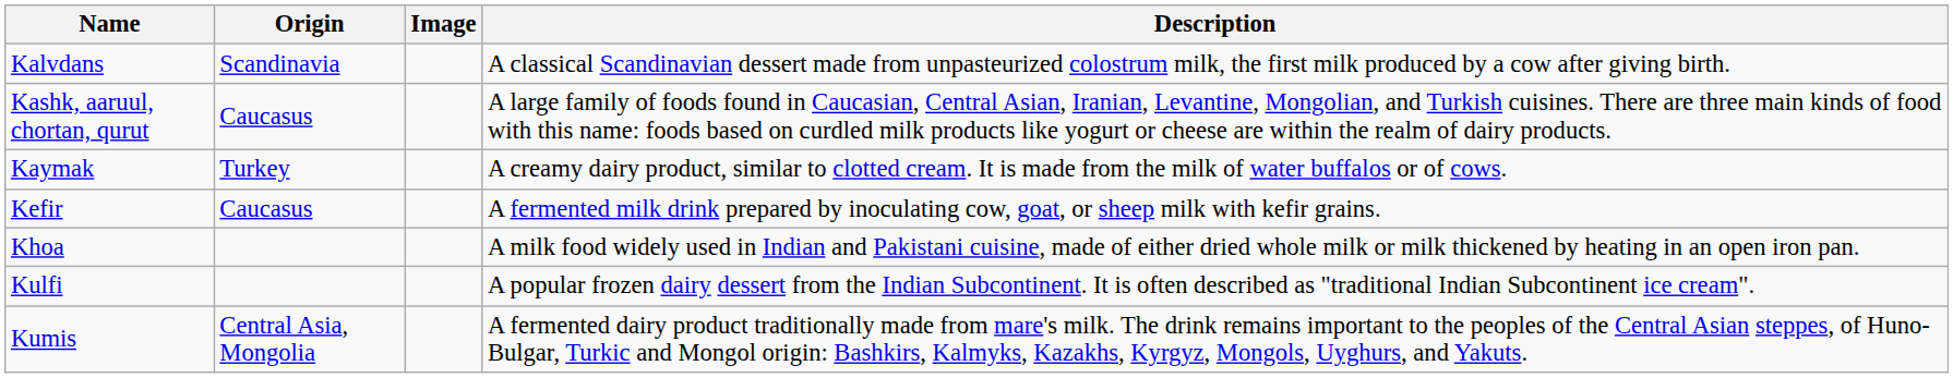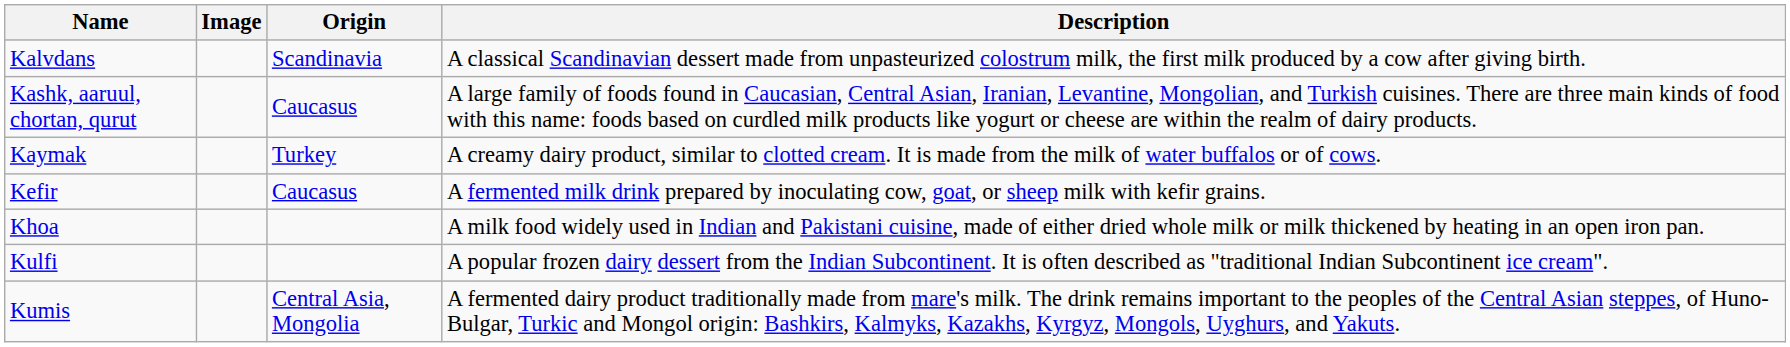columns swapped: Image <-> Origin
